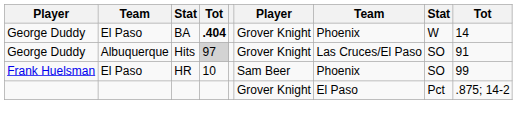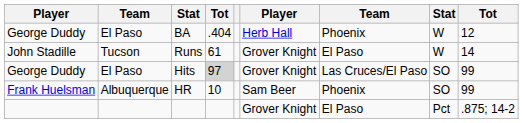BA | column 4: bold -> normal
BA | column 6: Grover Knight -> Herb Hall
BA | column 9: 14 -> 12
+ row: John Stadille | Tucson | Runs | 61 | Grover Knight | El Paso | W | 14
Hits | column 2: Albuquerque -> El Paso
Hits | column 9: 91 -> 99
HR | column 2: El Paso -> Albuquerque
